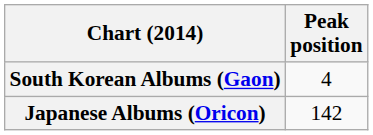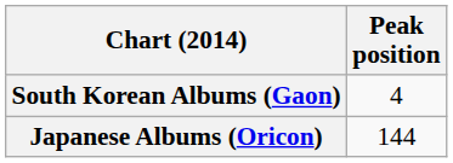Japanese Albums (Oricon) | Peak position: 142 -> 144
